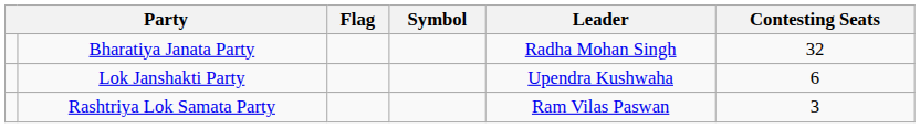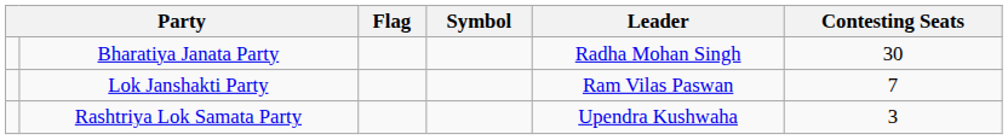Bharatiya Janata Party | Contesting Seats: 32 -> 30
Lok Janshakti Party | Leader: Upendra Kushwaha -> Ram Vilas Paswan
Lok Janshakti Party | Contesting Seats: 6 -> 7
Rashtriya Lok Samata Party | Leader: Ram Vilas Paswan -> Upendra Kushwaha
